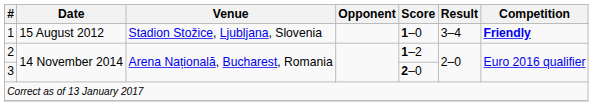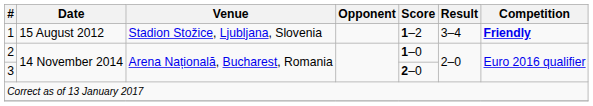1 | Score: 1–0 -> 1–2
2 | Score: 1–2 -> 1–0
